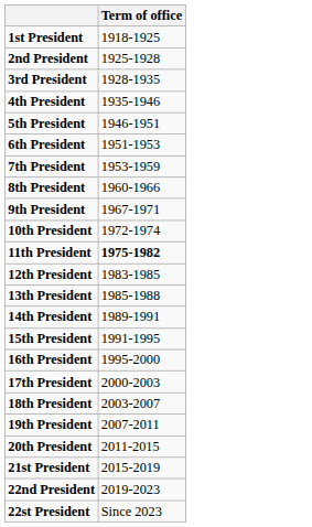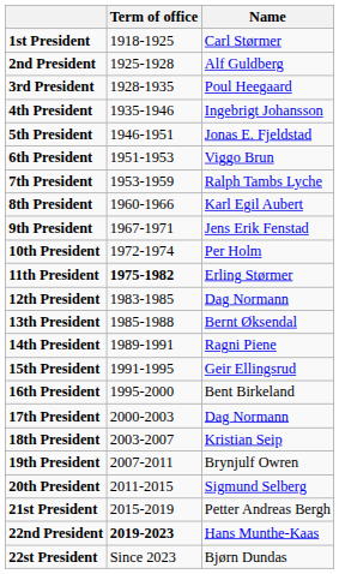+ column: Name | Carl Størmer | Alf Guldberg | Poul Heegaard | Ingebrigt Johansson | Jonas E. Fjeldstad | Viggo Brun | Ralph Tambs Lyche | Karl Egil Aubert | Jens Erik Fenstad | Per Holm | Erling Størmer | Dag Normann | Bernt Øksendal | Ragni Piene | Geir Ellingsrud | Bent Birkeland | Dag Normann | Kristian Seip | Brynjulf Owren | Sigmund Selberg | Petter Andreas Bergh | Hans Munthe-Kaas | Bjørn Dundas
22nd President | Term of office: normal -> bold
